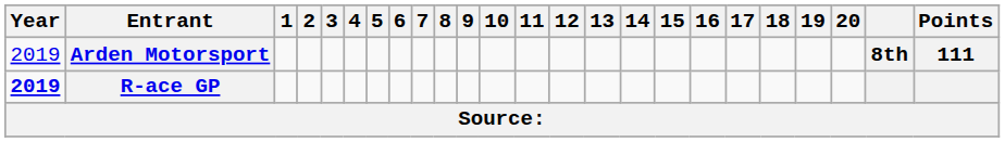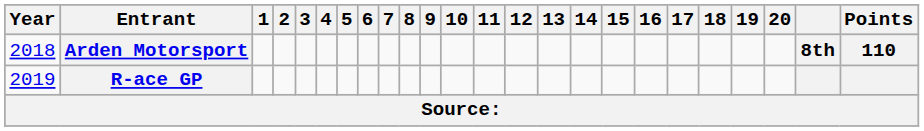Arden Motorsport | Year: 2019 -> 2018
Arden Motorsport | Points: 111 -> 110
R-ace GP | Year: bold -> normal
